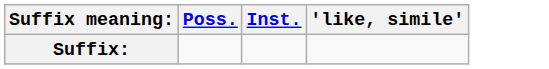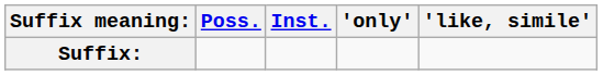+ column: 'only'
